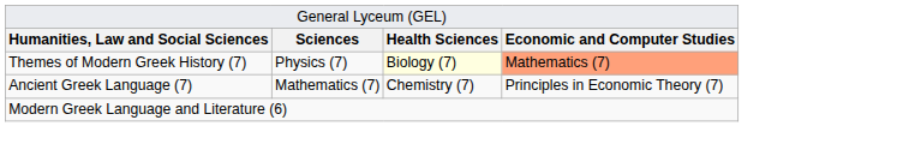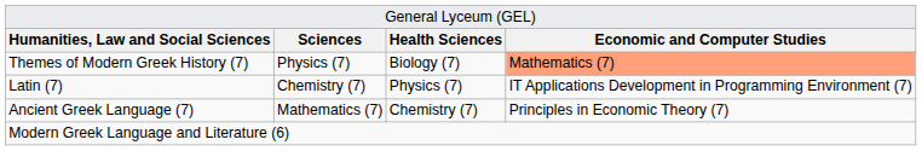Themes of Modern Greek History (7) | column 3: lightyellow background -> no background
+ row: Latin (7) | Chemistry (7) | Physics (7) | IT Applications Development in Programming Environment (7)
